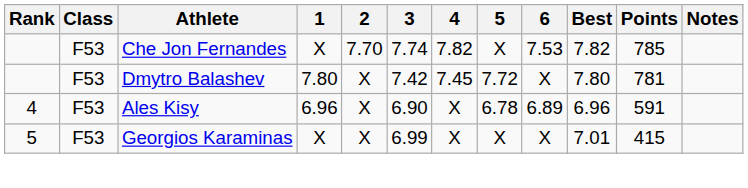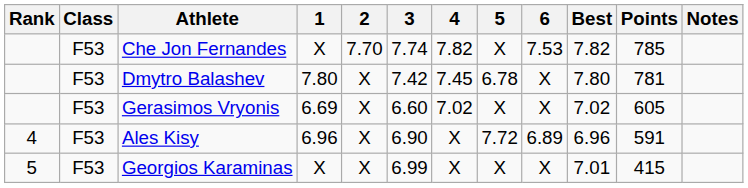Dmytro Balashev | 5: 7.72 -> 6.78
+ row: F53 | Gerasimos Vryonis | 6.69 | X | 6.60 | 7.02 | X | X | 7.02 | 605
Ales Kisy | 5: 6.78 -> 7.72
